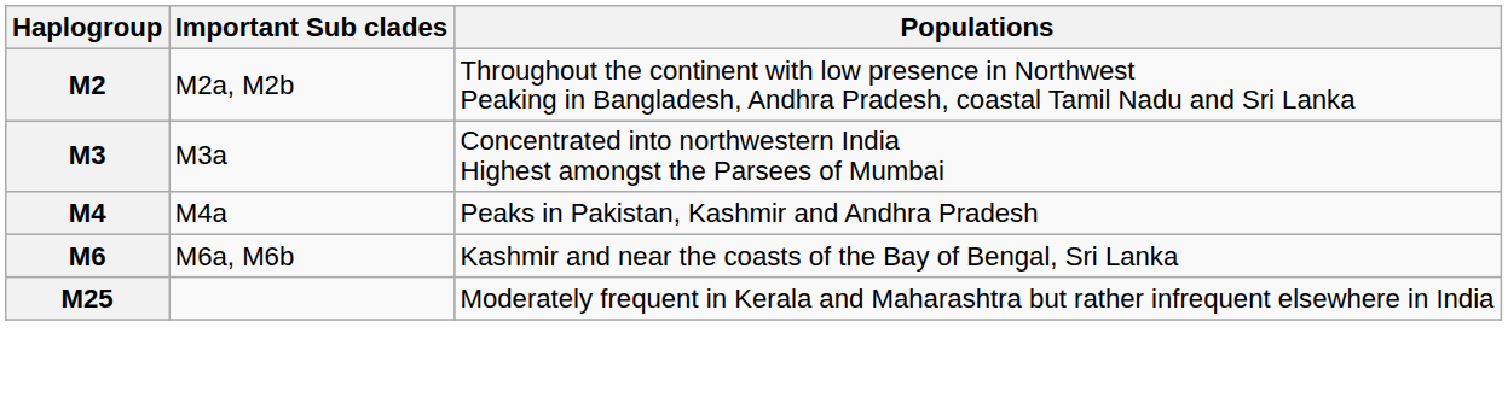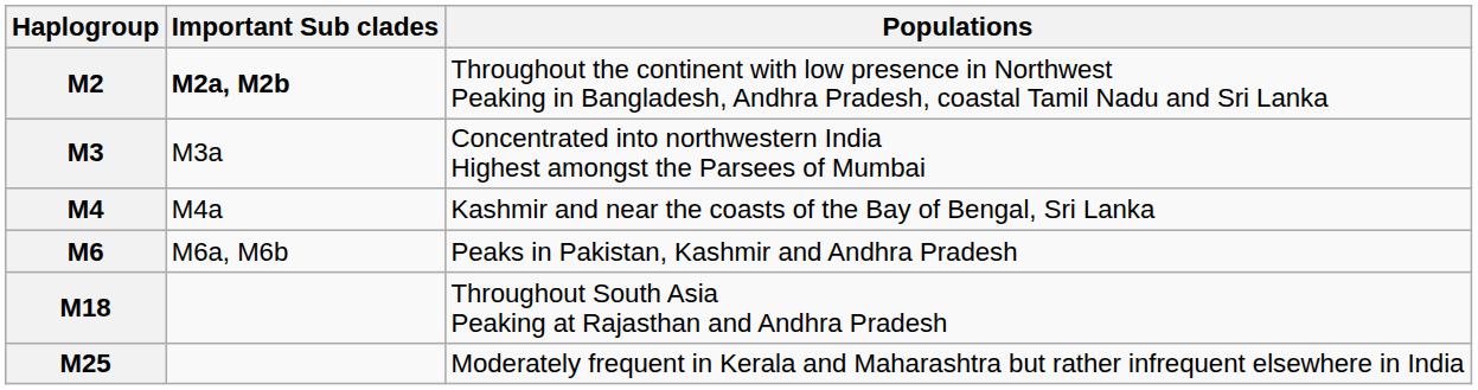M2 | Important Sub clades: normal -> bold
M4 | Populations: Peaks in Pakistan, Kashmir and Andhra Pradesh -> Kashmir and near the coasts of the Bay of Bengal, Sri Lanka
M6 | Populations: Kashmir and near the coasts of the Bay of Bengal, Sri Lanka -> Peaks in Pakistan, Kashmir and Andhra Pradesh
+ row: M18 | Throughout South Asia Peaking at Rajasthan and Andhra Pradesh
